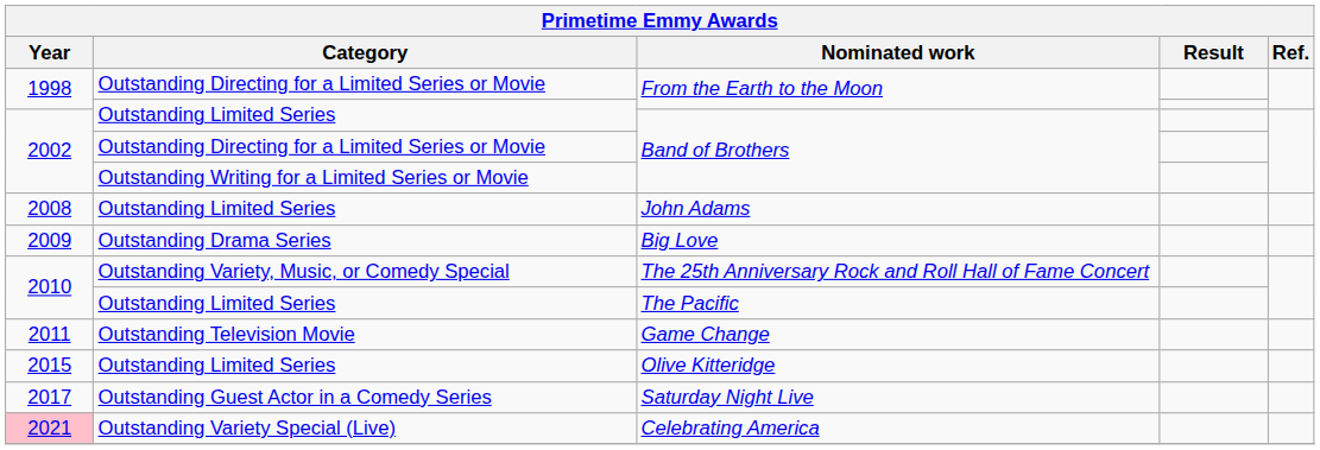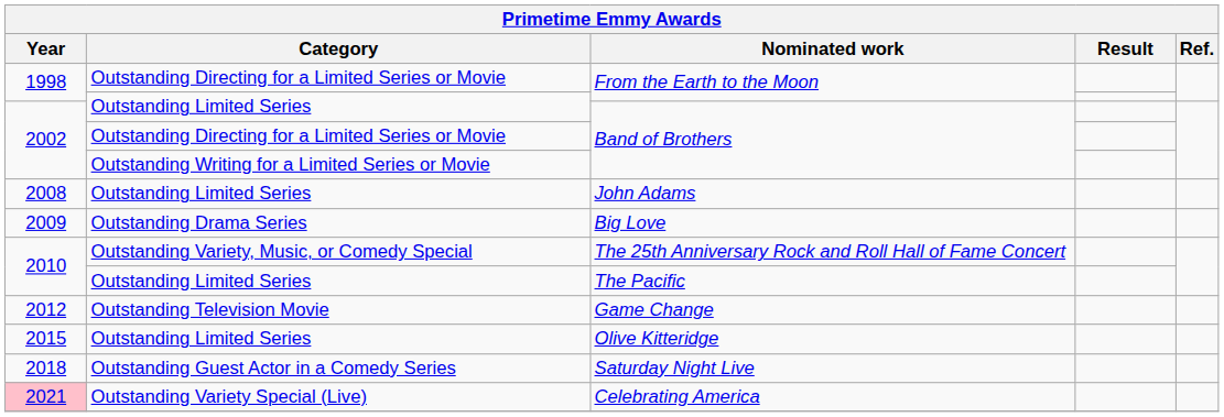Game Change | Year: 2011 -> 2012
Saturday Night Live | Year: 2017 -> 2018
